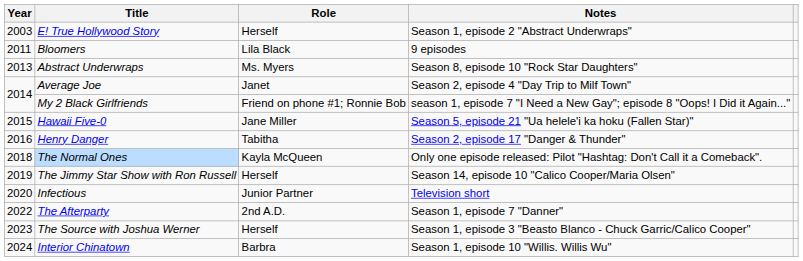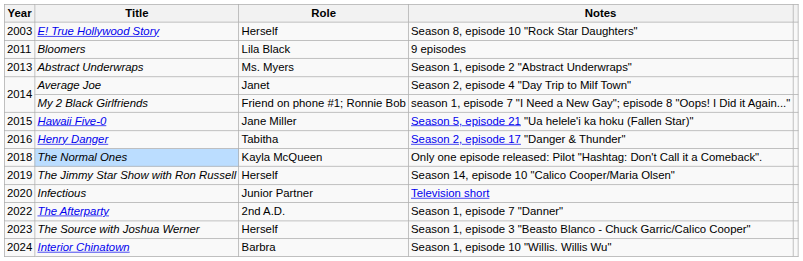E! True Hollywood Story | Notes: Season 1, episode 2 "Abstract Underwraps" -> Season 8, episode 10 "Rock Star Daughters"
Abstract Underwraps | Notes: Season 8, episode 10 "Rock Star Daughters" -> Season 1, episode 2 "Abstract Underwraps"
